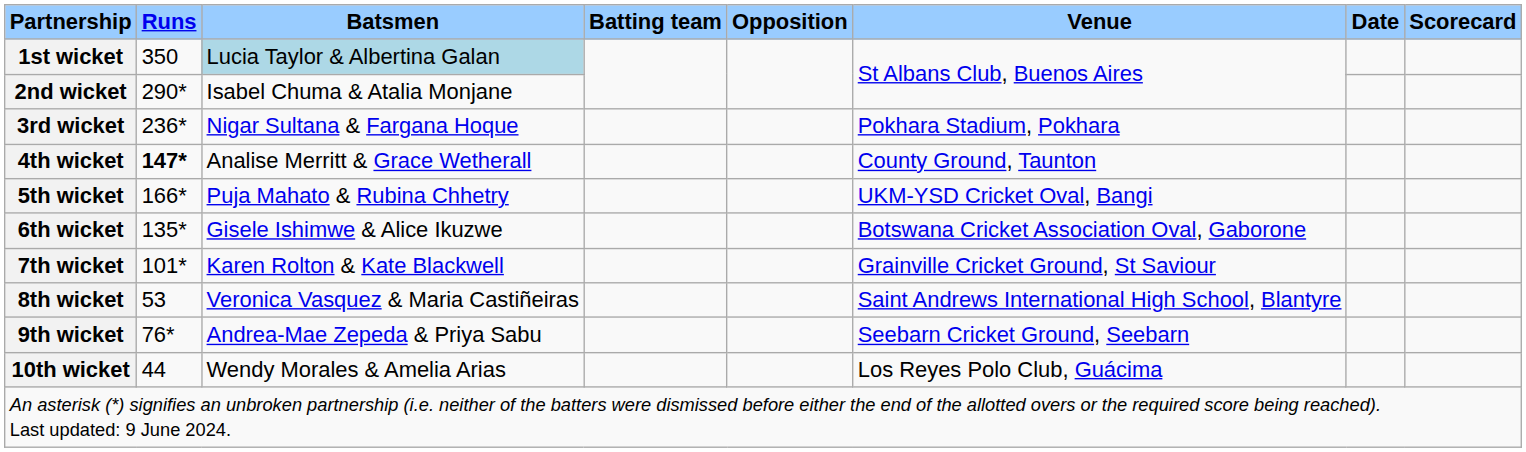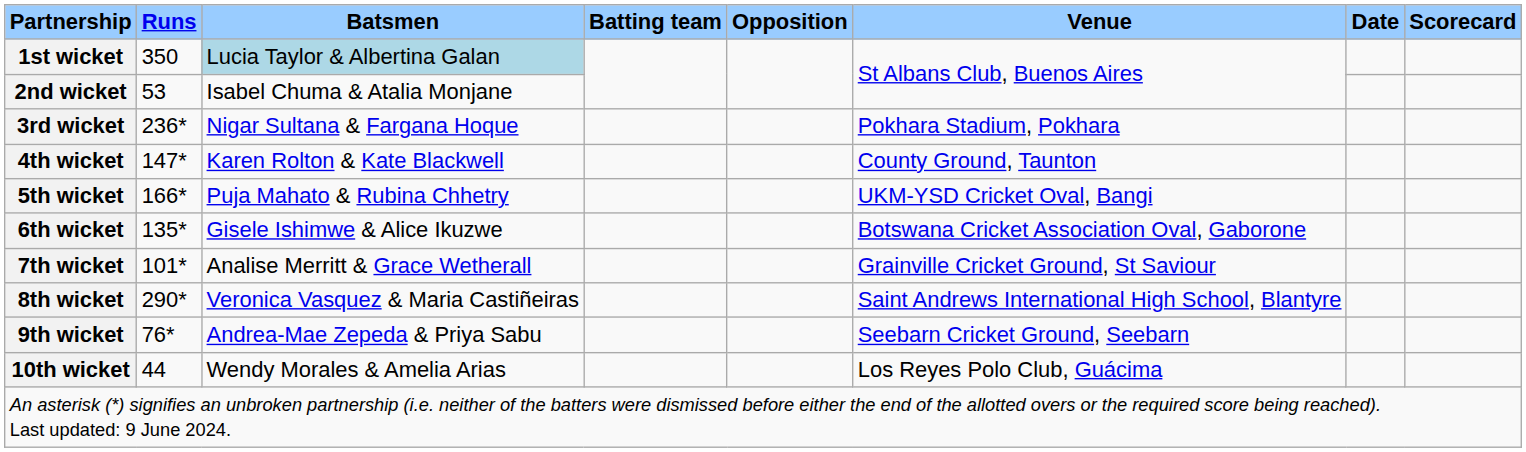2nd wicket | Runs: 290* -> 53
4th wicket | Runs: bold -> normal
4th wicket | Batsmen: Analise Merritt & Grace Wetherall -> Karen Rolton & Kate Blackwell
7th wicket | Batsmen: Karen Rolton & Kate Blackwell -> Analise Merritt & Grace Wetherall
8th wicket | Runs: 53 -> 290*
